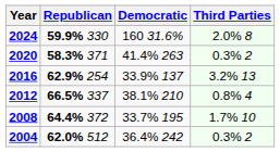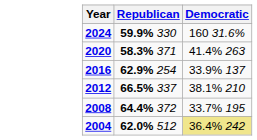- column: Third Parties | 2.0% 8 | 0.3% 2 | 3.2% 13 | 0.8% 4 | 1.7% 10 | 0.3% 2
2004 | Democratic: no background -> khaki background
